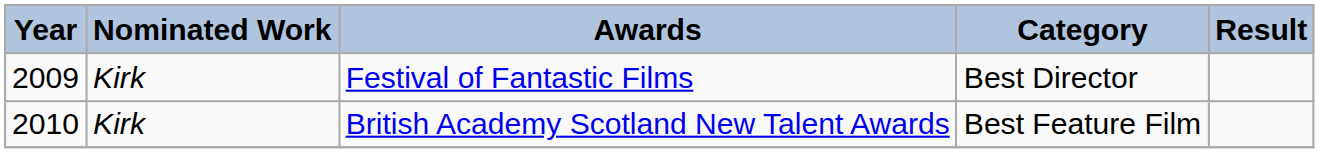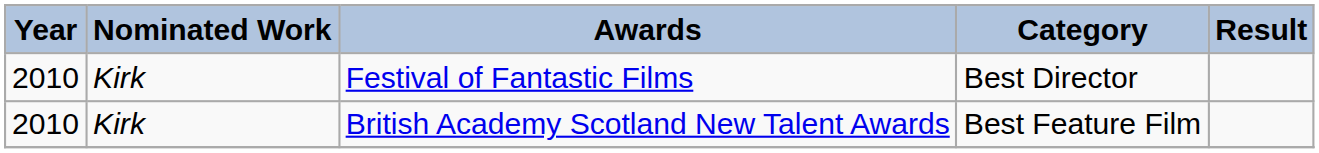Festival of Fantastic Films | Year: 2009 -> 2010
